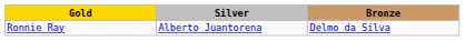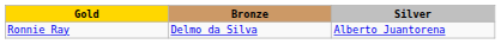columns swapped: Silver <-> Bronze
